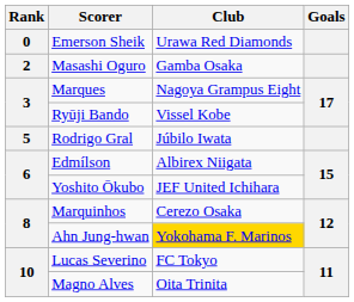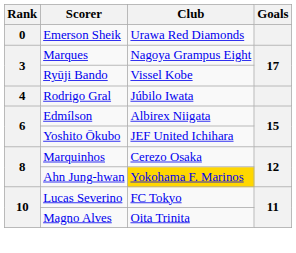- row: 2 | Masashi Oguro | Gamba Osaka
Rodrigo Gral | Rank: 5 -> 4
